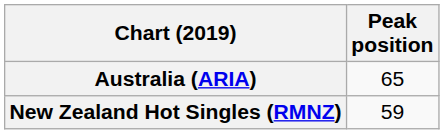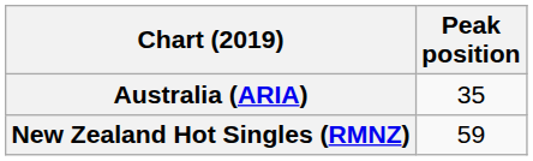Australia (ARIA) | Peak position: 65 -> 35
